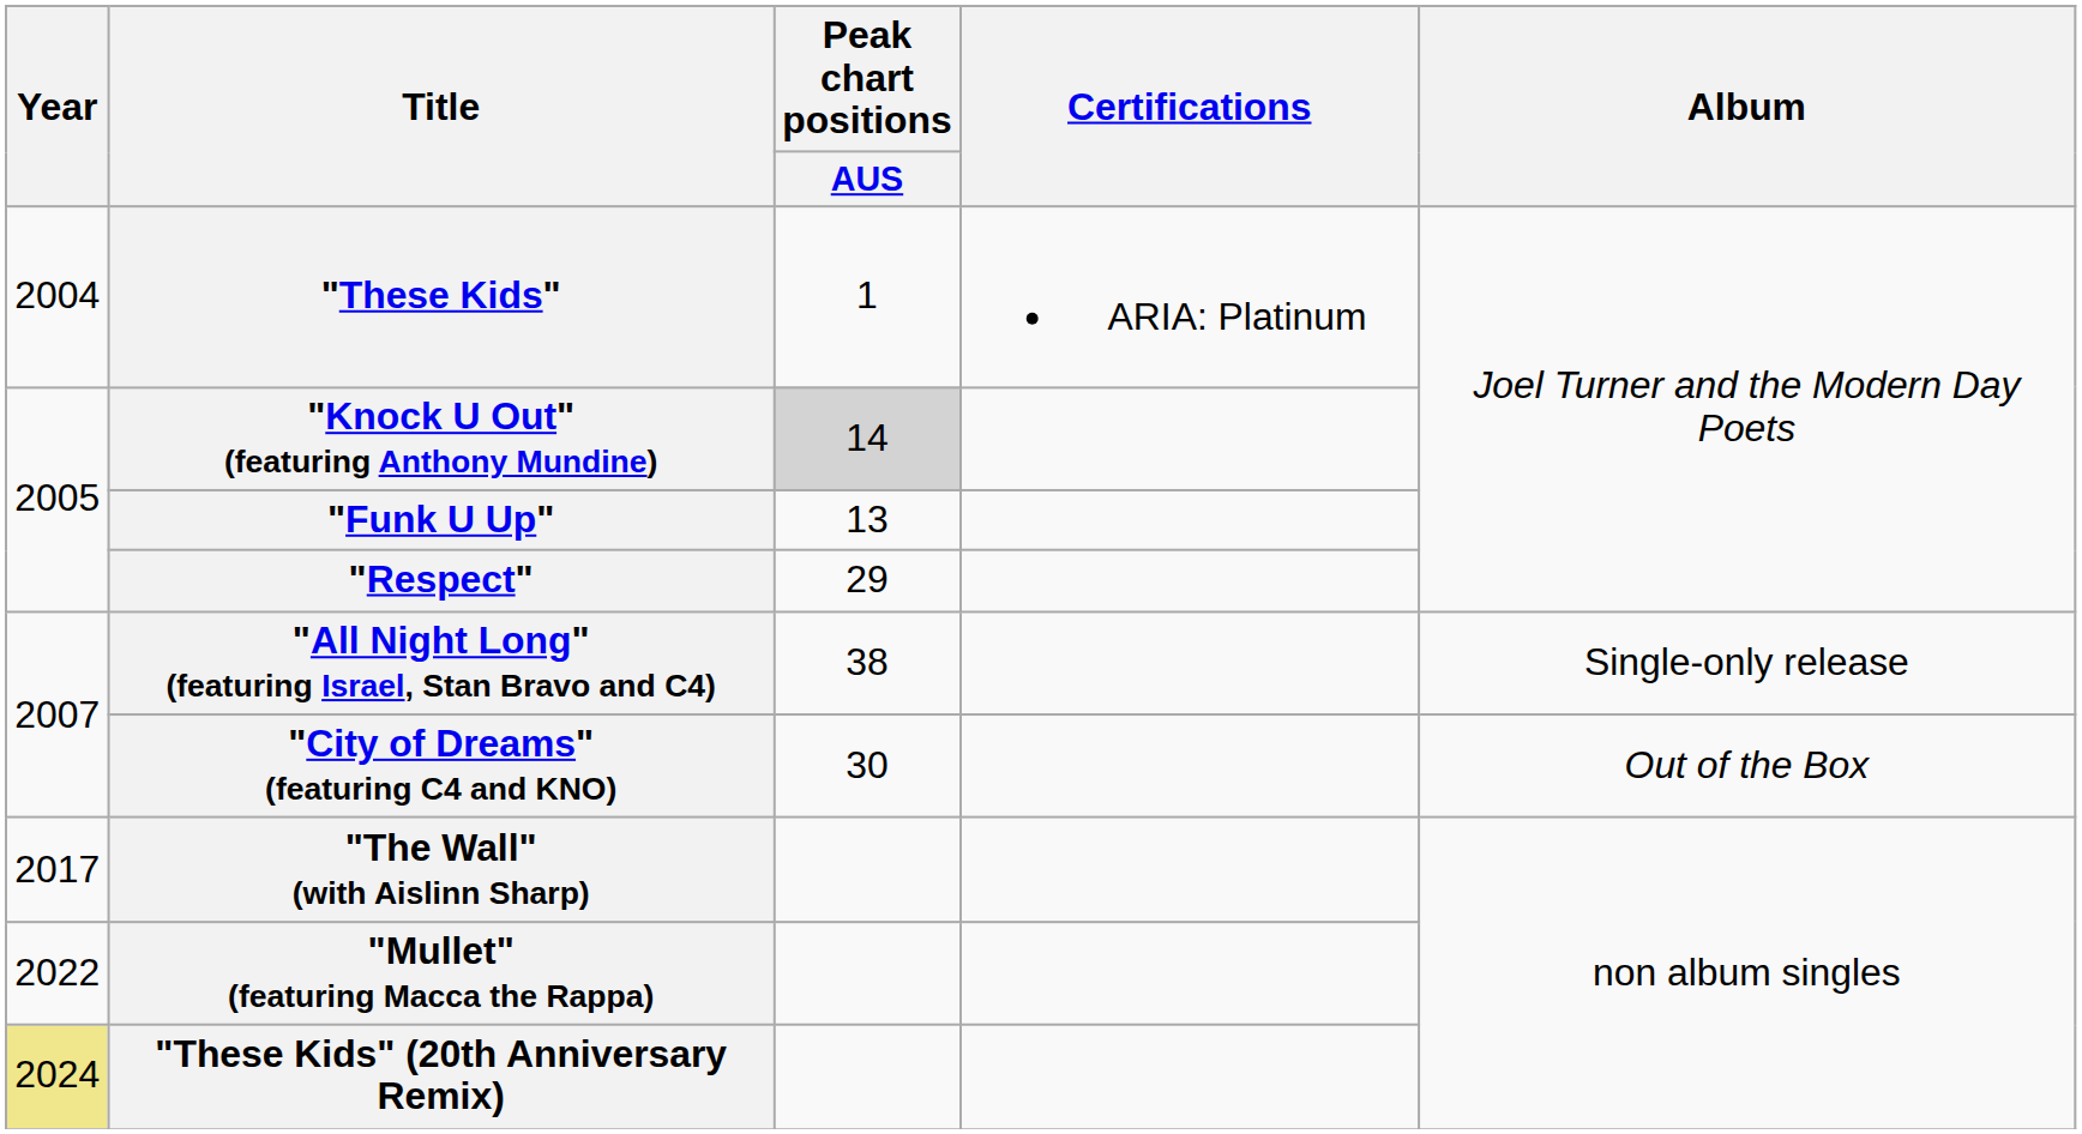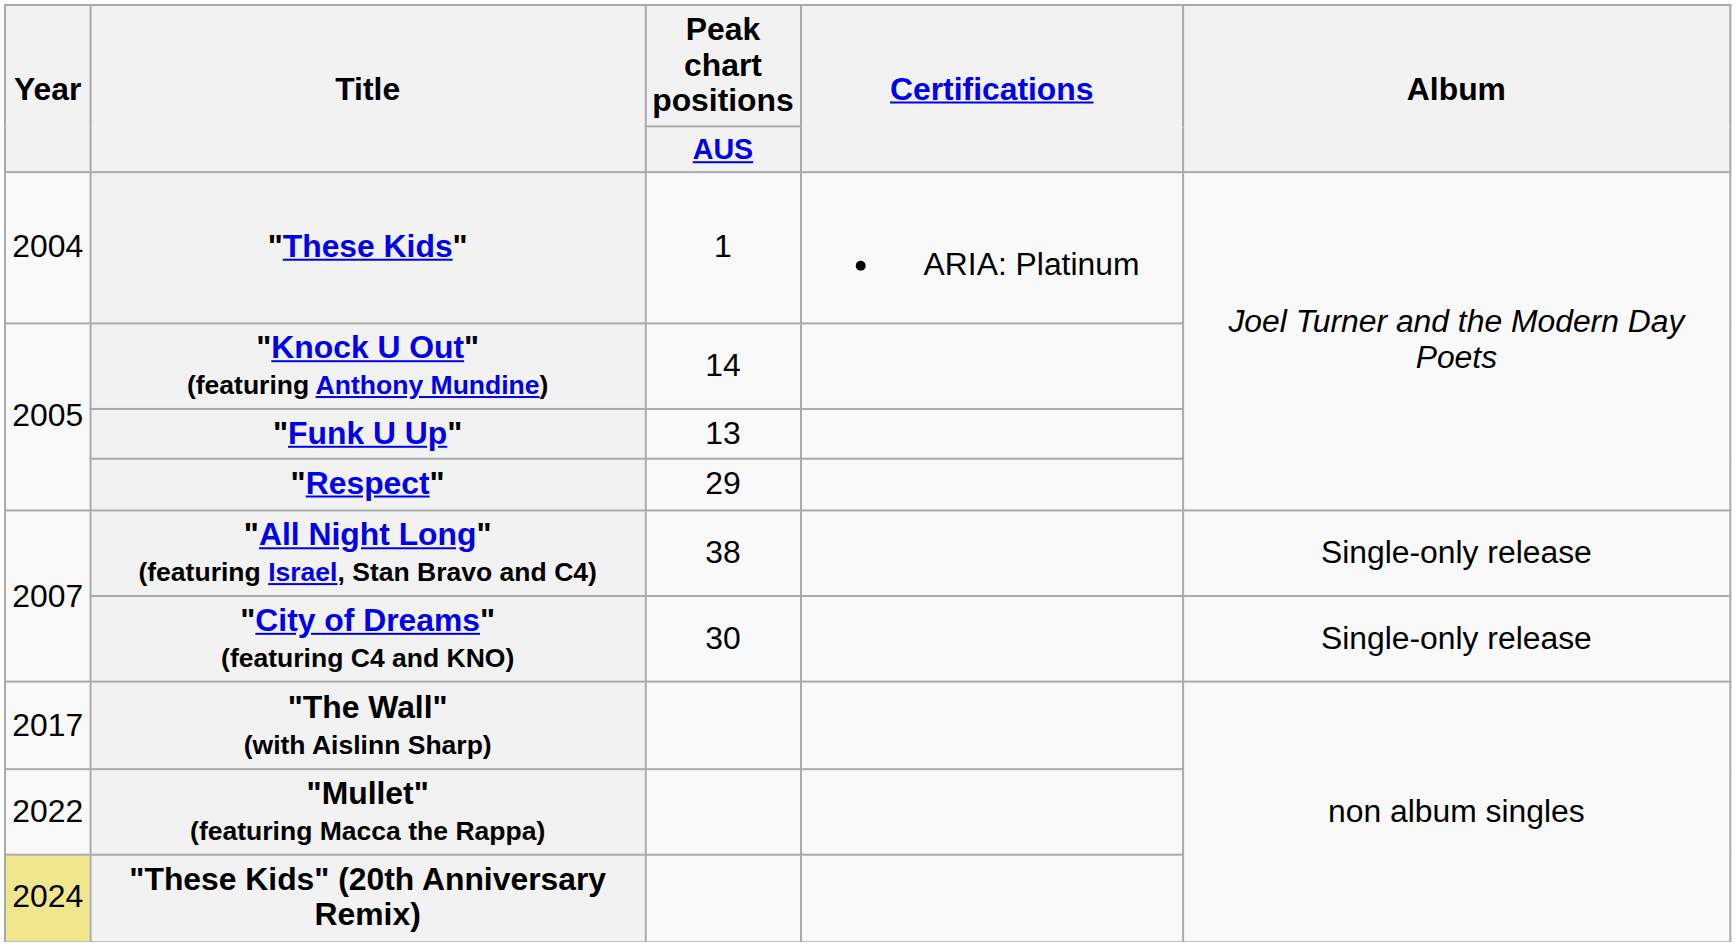"Knock U Out" (featuring Anthony Mundine) | Peak chart positions / AUS: lightgrey background -> no background
"City of Dreams" (featuring C4 and KNO) | Album: Out of the Box -> Single-only release
